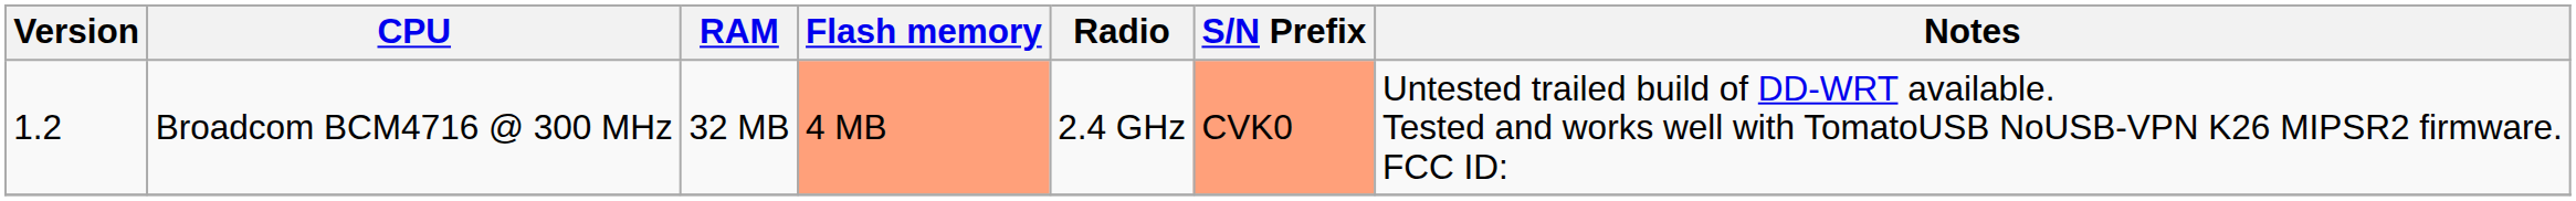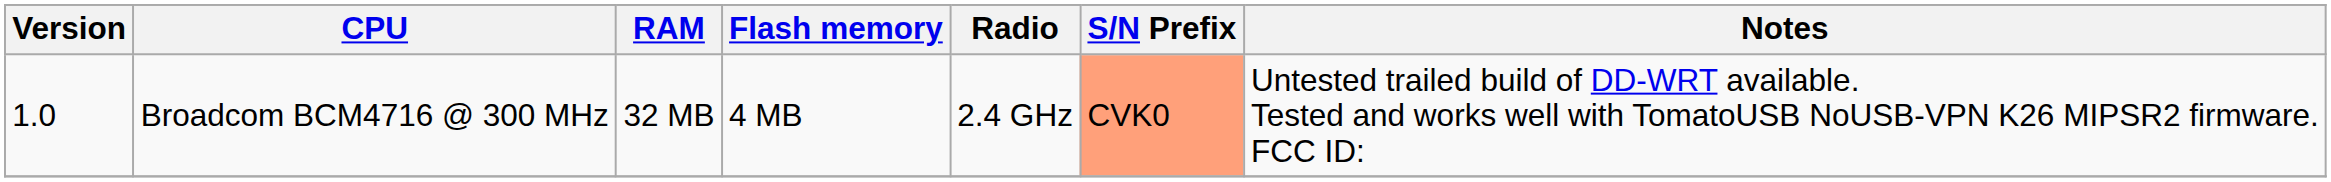Broadcom BCM4716 @ 300 MHz | Version: 1.2 -> 1.0
Broadcom BCM4716 @ 300 MHz | Flash memory: lightsalmon background -> no background
